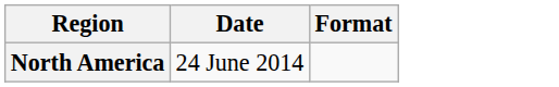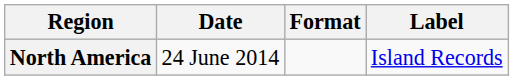+ column: Label | Island Records
